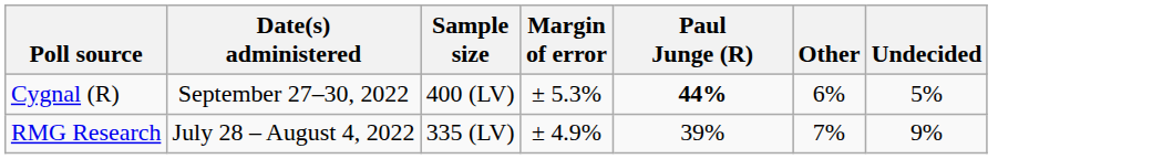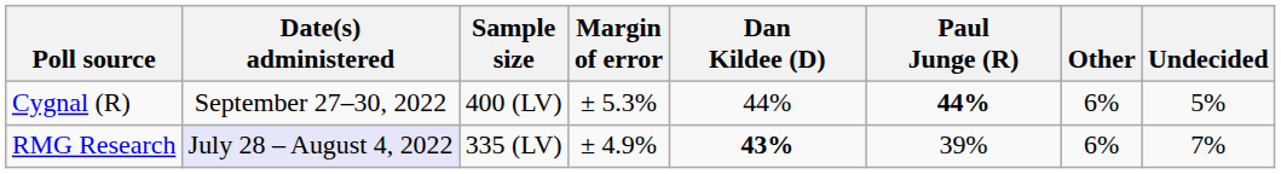+ column: Dan Kildee (D) | 44% | 43%
RMG Research | Date(s) administered: no background -> lavender background
RMG Research | Other: 7% -> 6%
RMG Research | Undecided: 9% -> 7%
